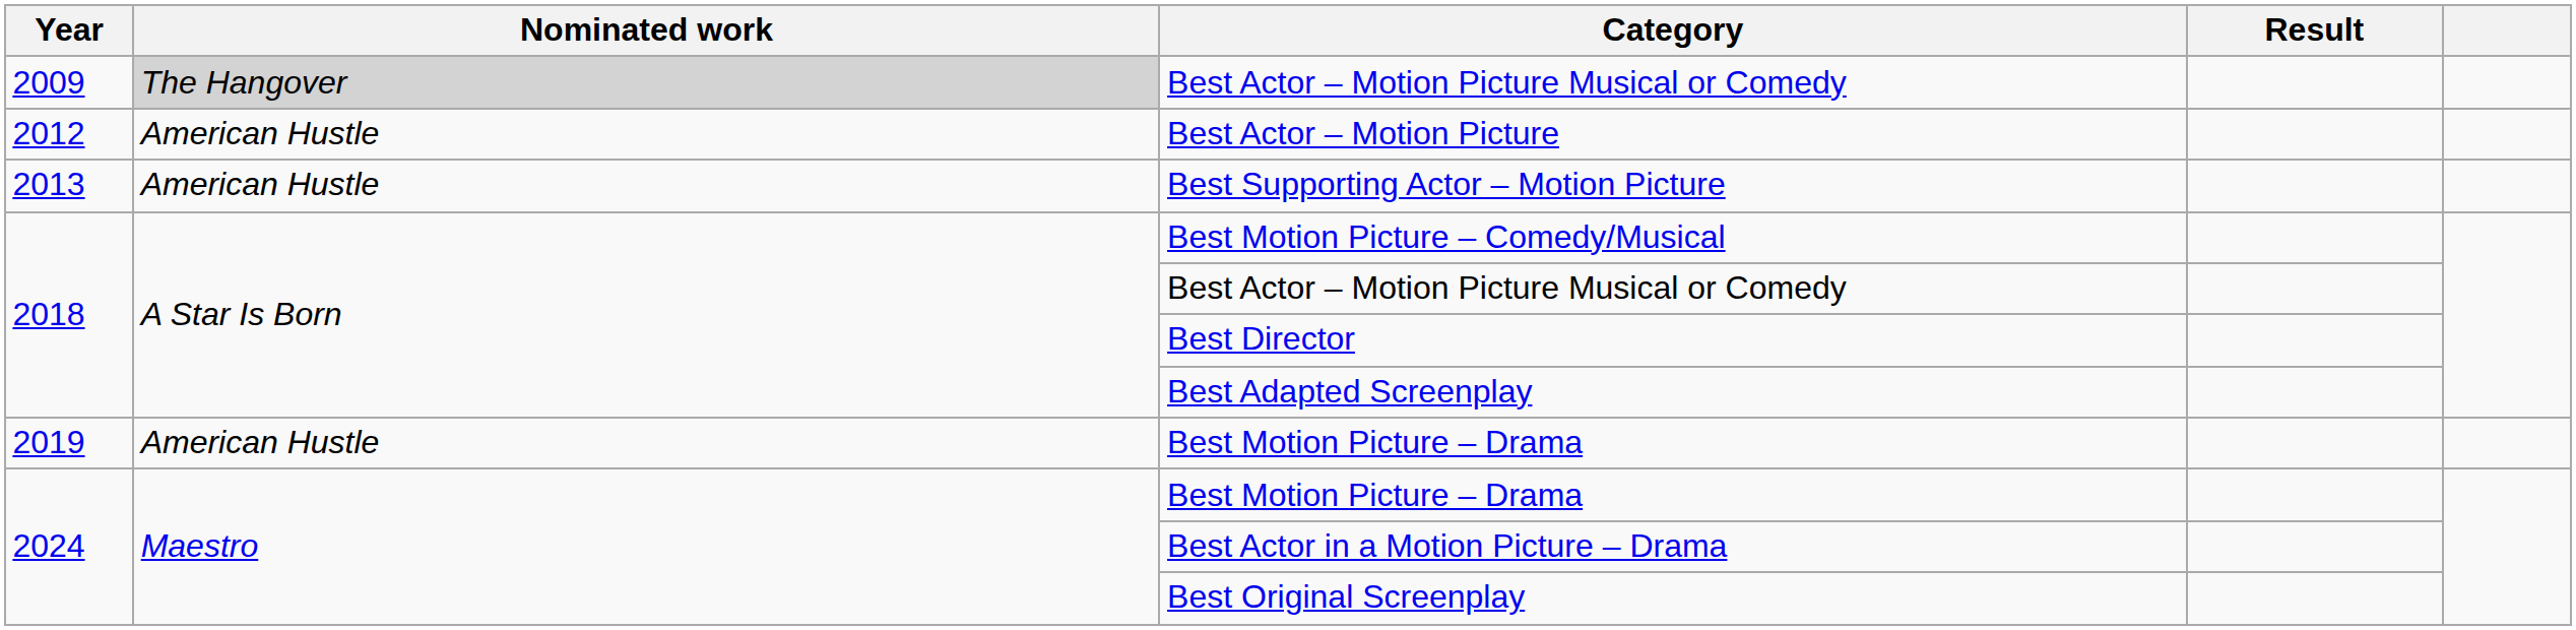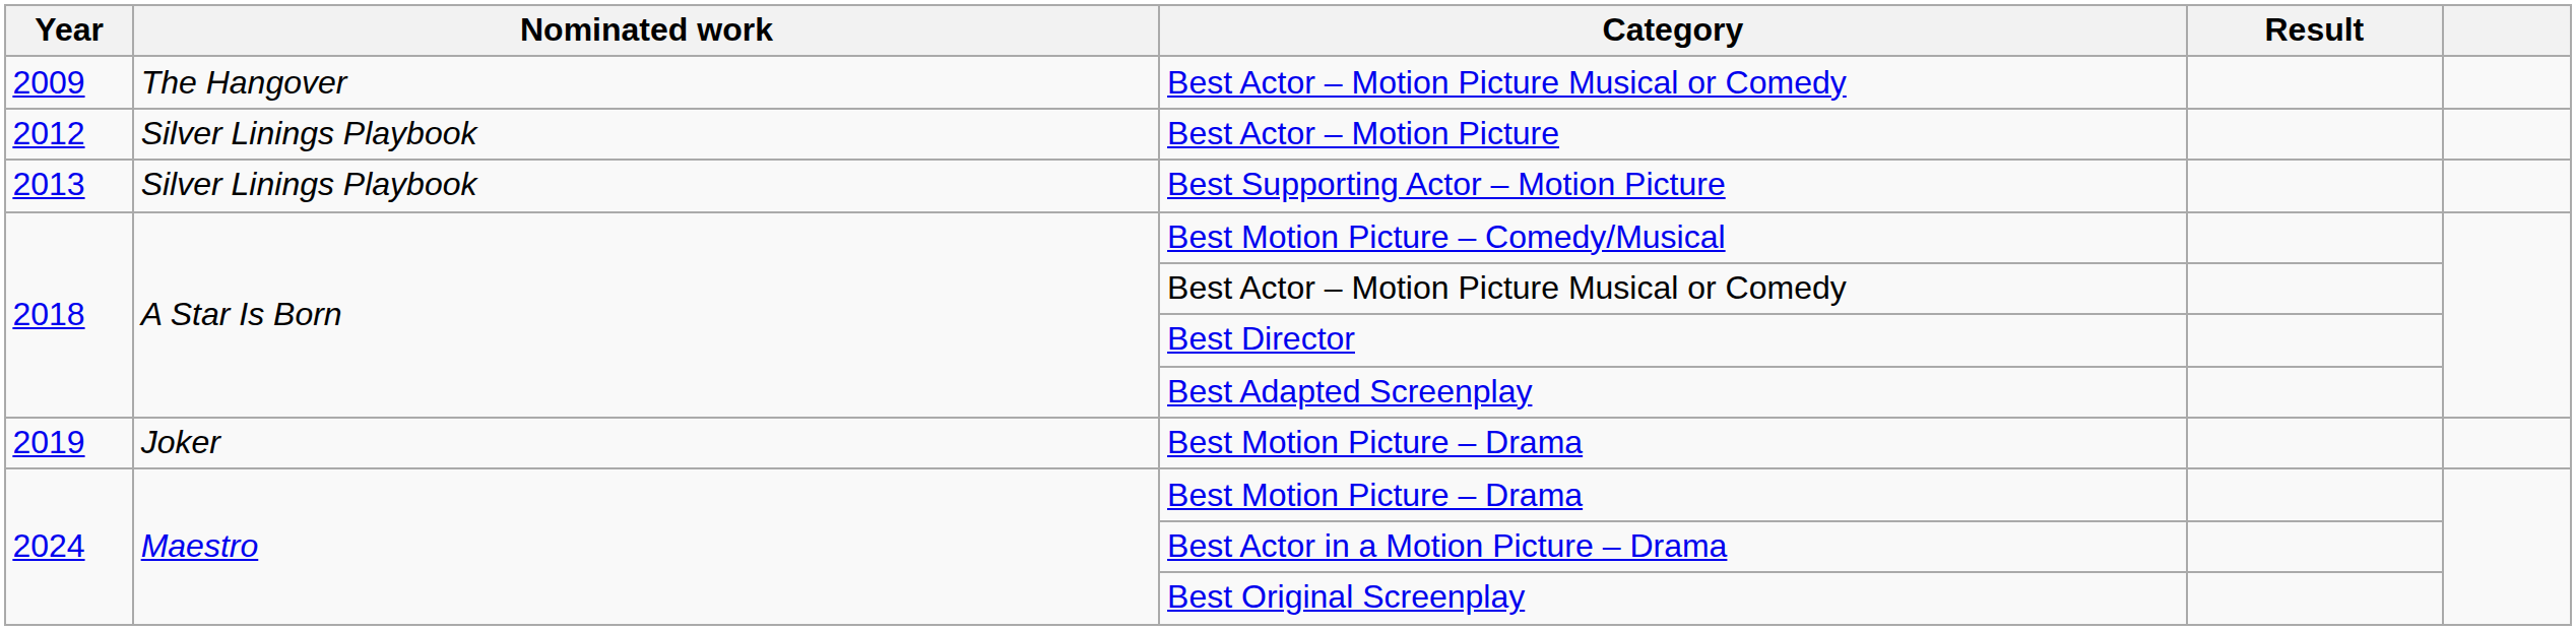2009 / Best Actor – Motion Picture Musical or Comedy | Nominated work: lightgrey background -> no background
Best Actor – Motion Picture | Nominated work: American Hustle -> Silver Linings Playbook
Best Supporting Actor – Motion Picture | Nominated work: American Hustle -> Silver Linings Playbook
2019 / Best Motion Picture – Drama | Nominated work: American Hustle -> Joker
